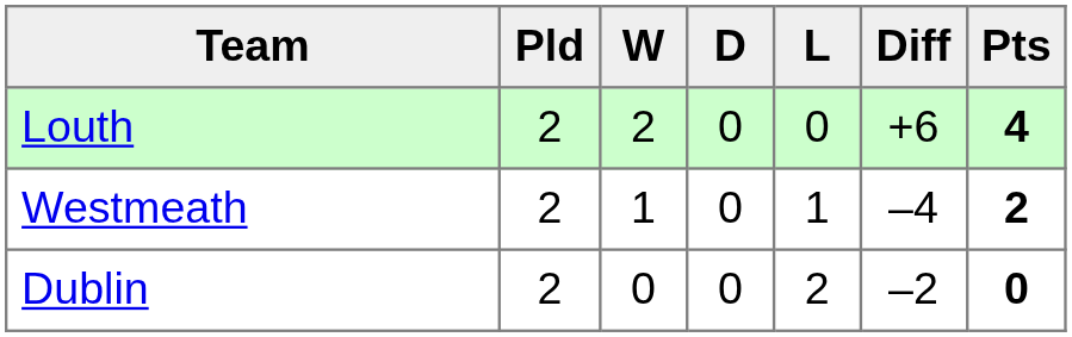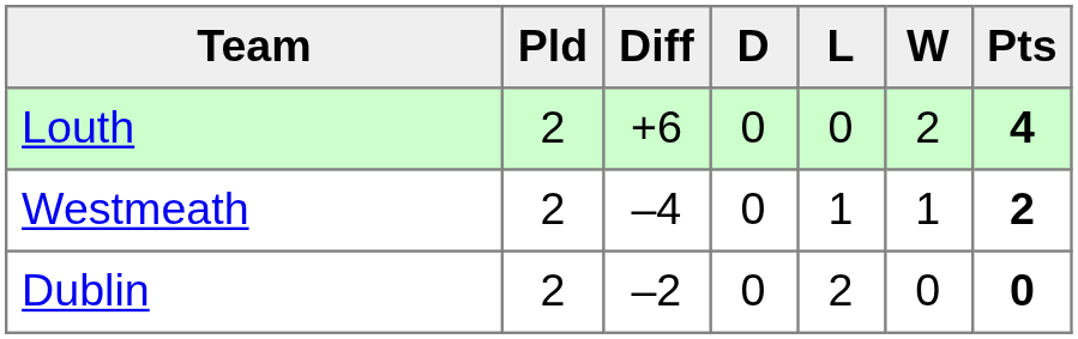columns swapped: W <-> Diff
